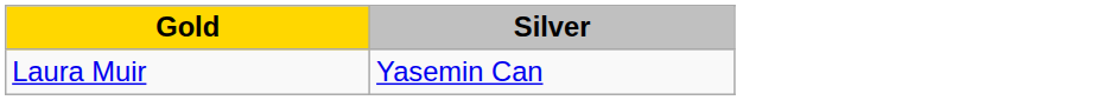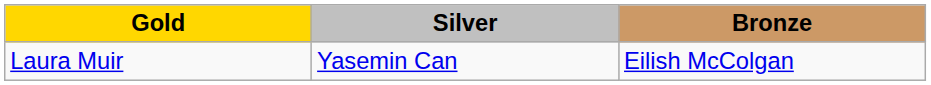+ column: Bronze | Eilish McColgan
